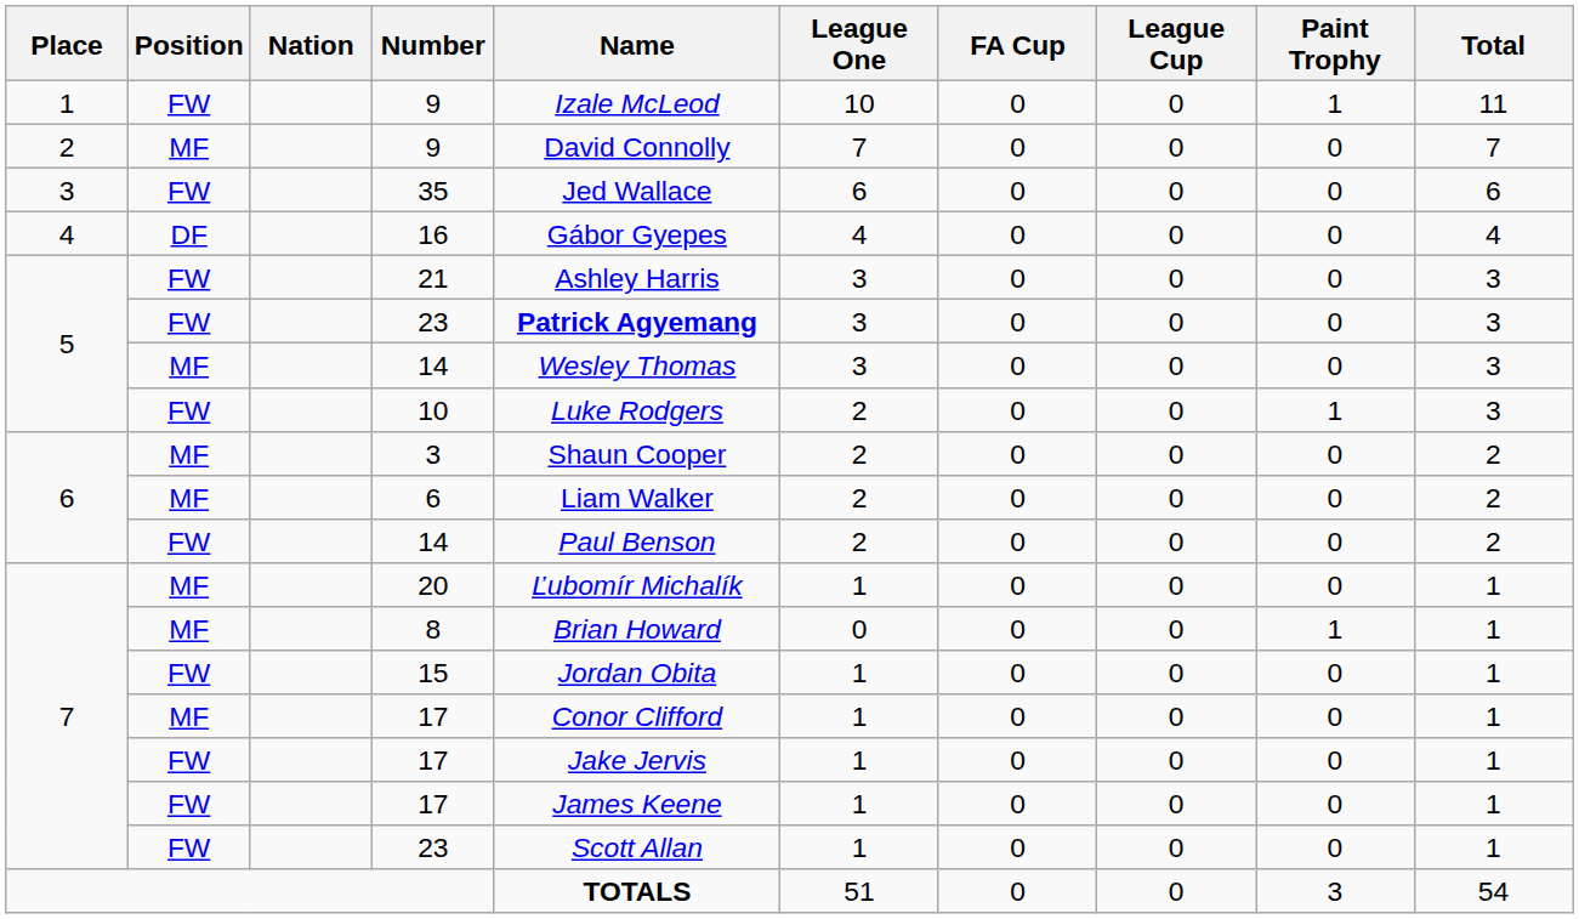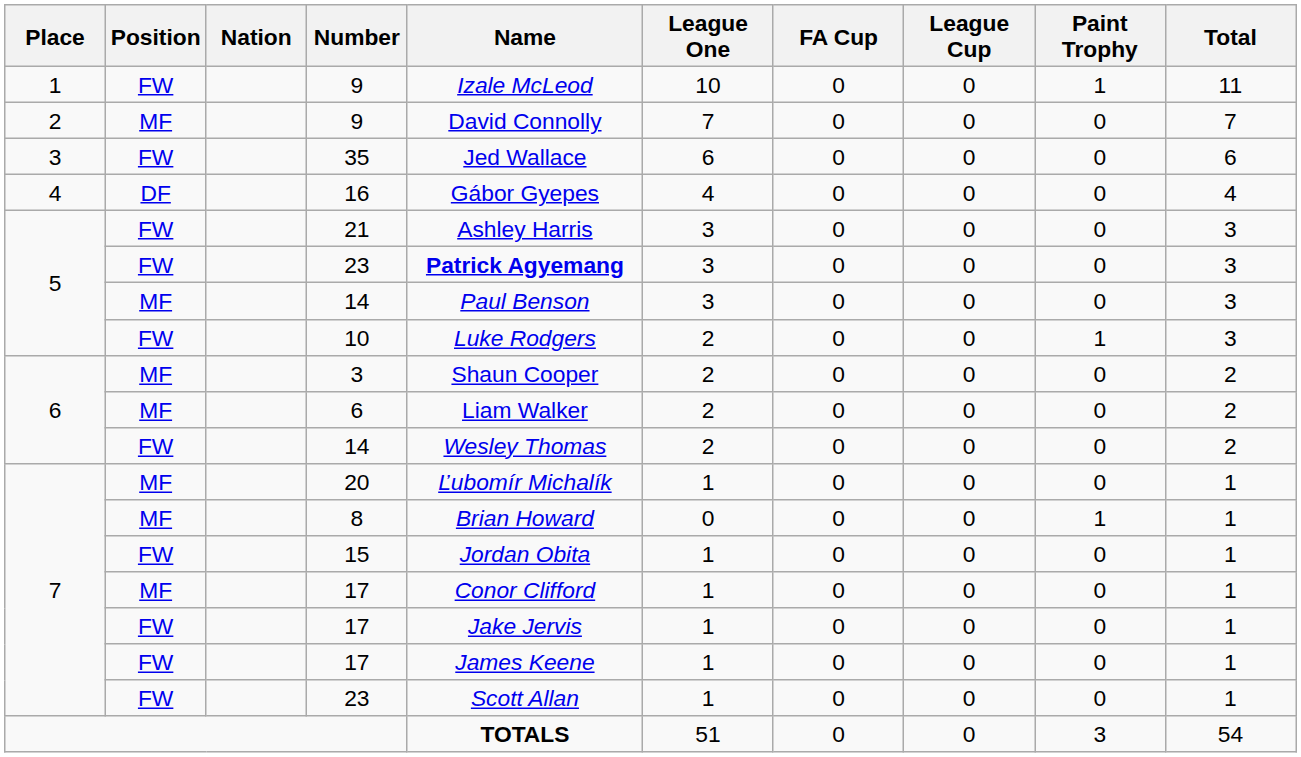5 / 14 | Name: Wesley Thomas -> Paul Benson
6 / 14 | Name: Paul Benson -> Wesley Thomas
